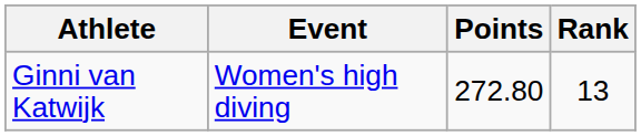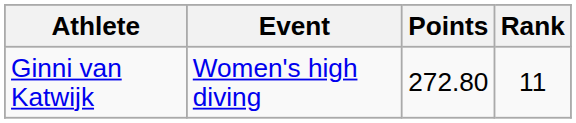Ginni van Katwijk | Rank: 13 -> 11
